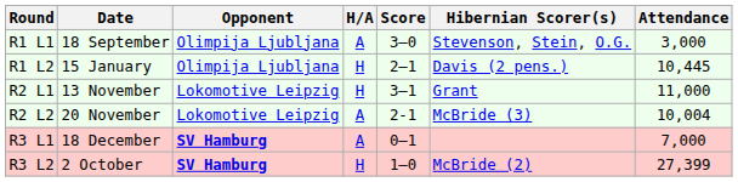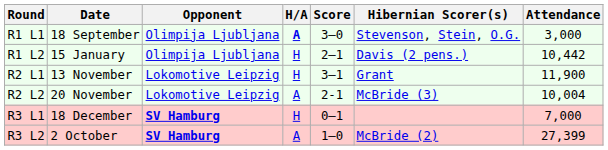R1 L1 | H/A: normal -> bold
R1 L2 | Attendance: 10,445 -> 10,442
R2 L1 | Attendance: 11,000 -> 11,900
R3 L1 | H/A: A -> H
R3 L2 | H/A: H -> A
